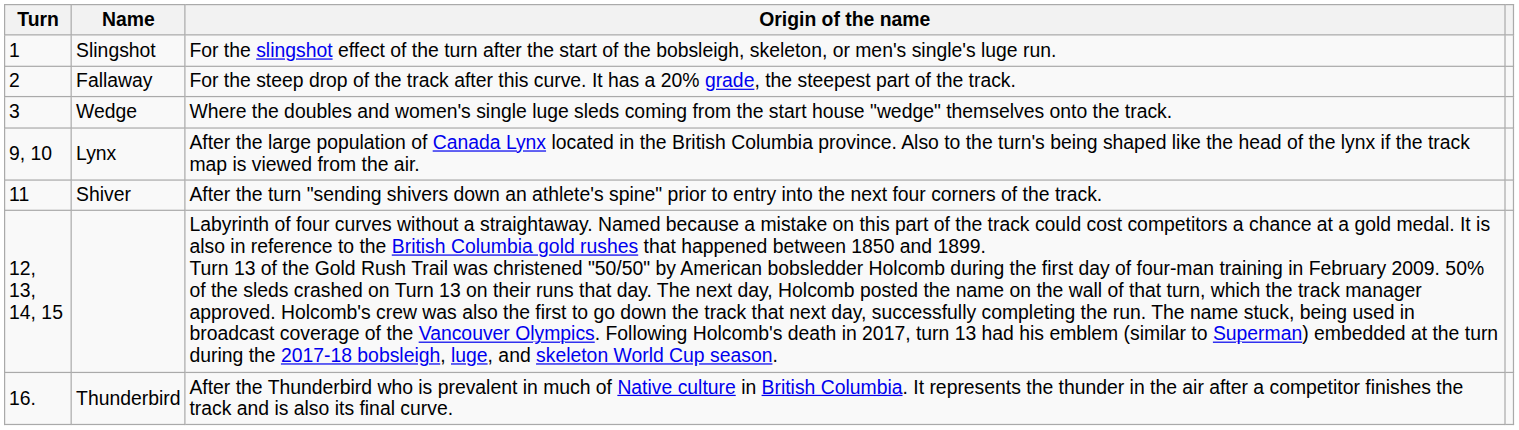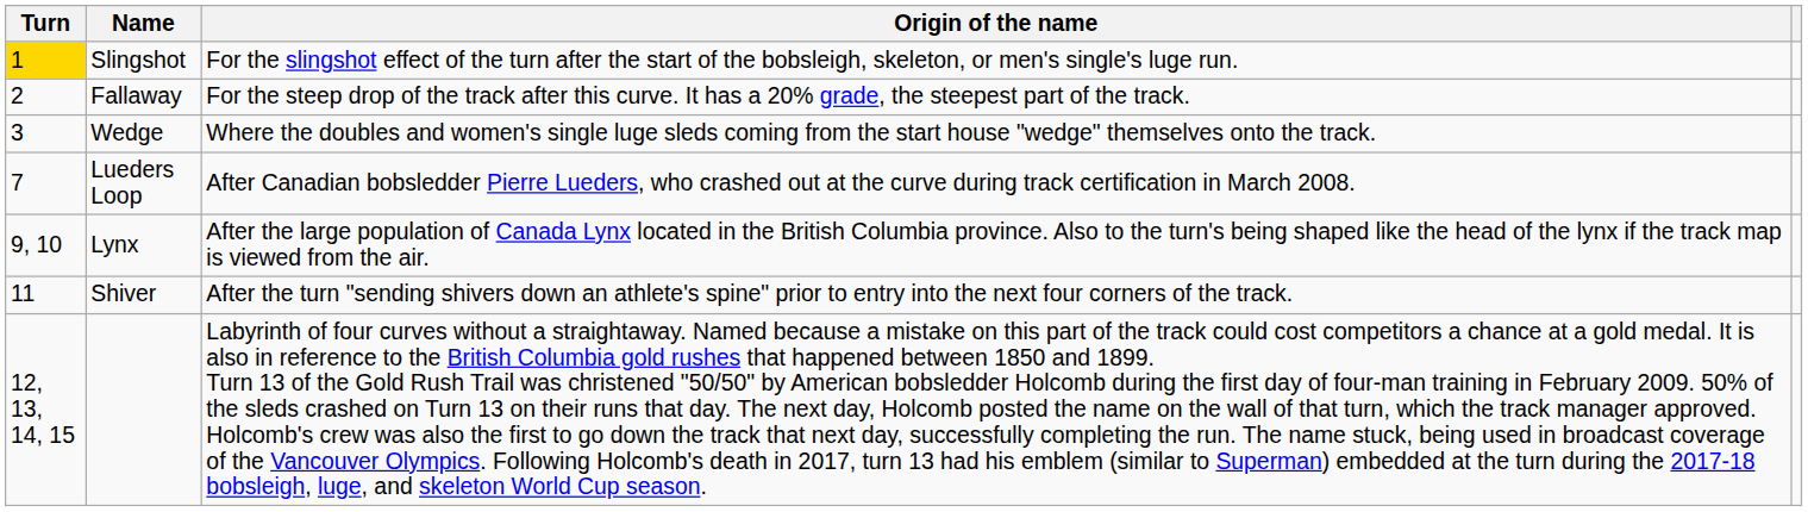Slingshot | Turn: no background -> gold background
+ row: 7 | Lueders Loop | After Canadian bobsledder Pierre Lueders, who crashed out at the curve during track certification in March 2008.
- row: 16. | Thunderbird | After the Thunderbird who is prevalent in much of Native culture in British Columbia. It represents the thunder in the air after a competitor finishes the track and is also its final curve.
